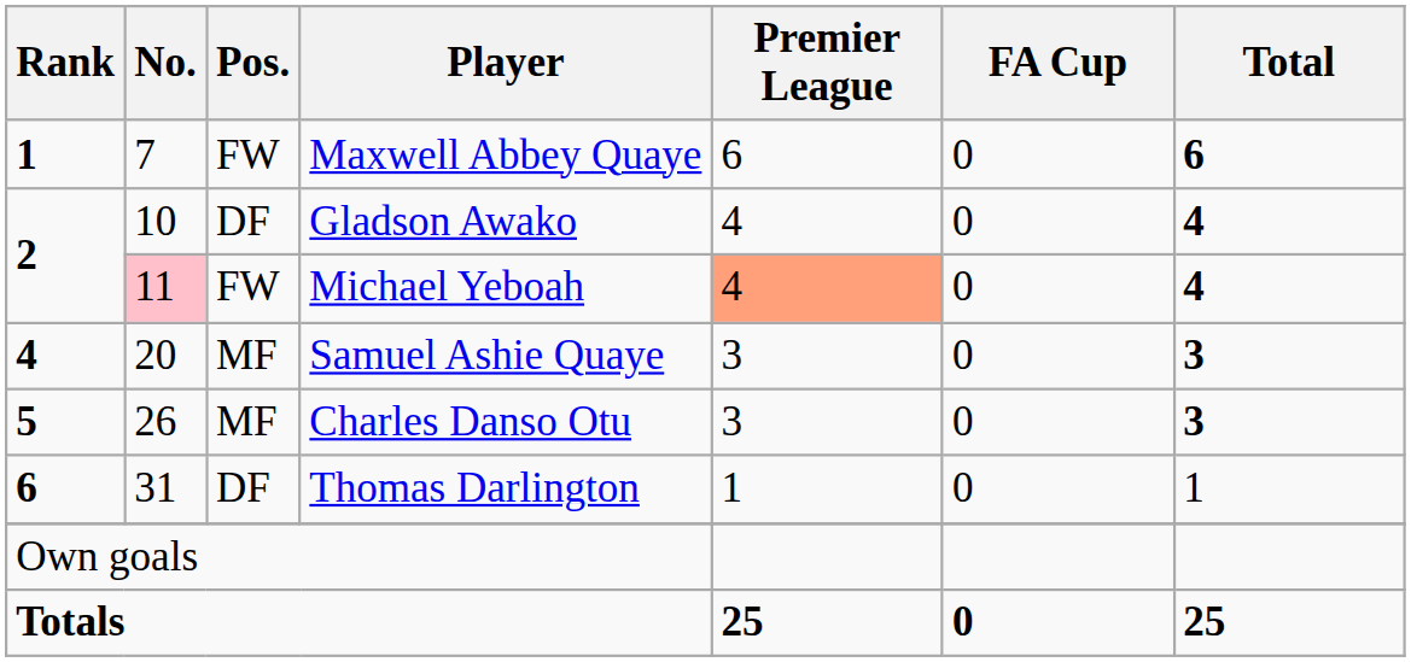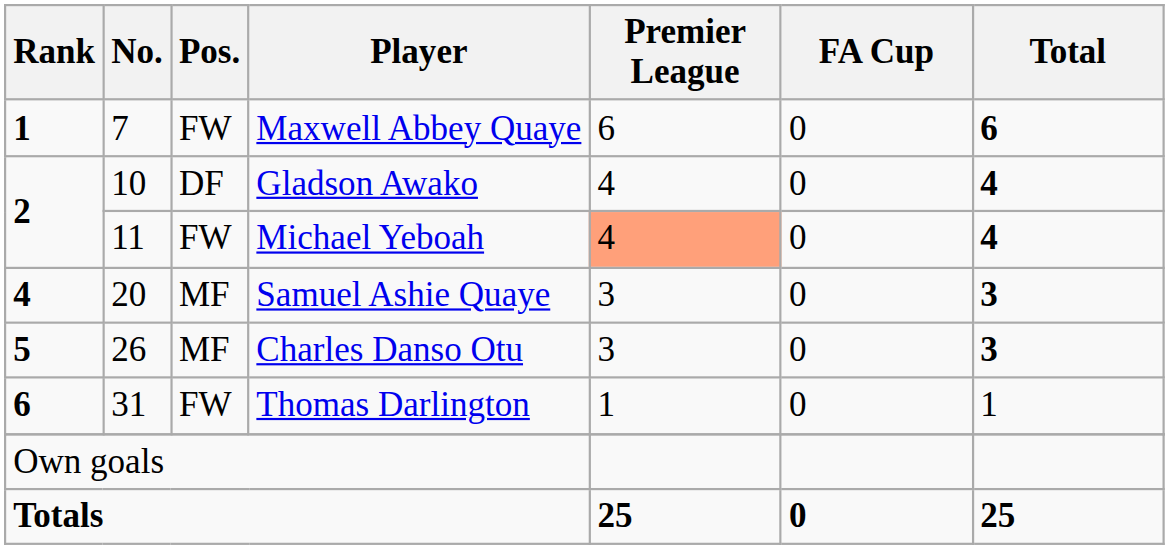Michael Yeboah | No.: pink background -> no background
Thomas Darlington | Pos.: DF -> FW
